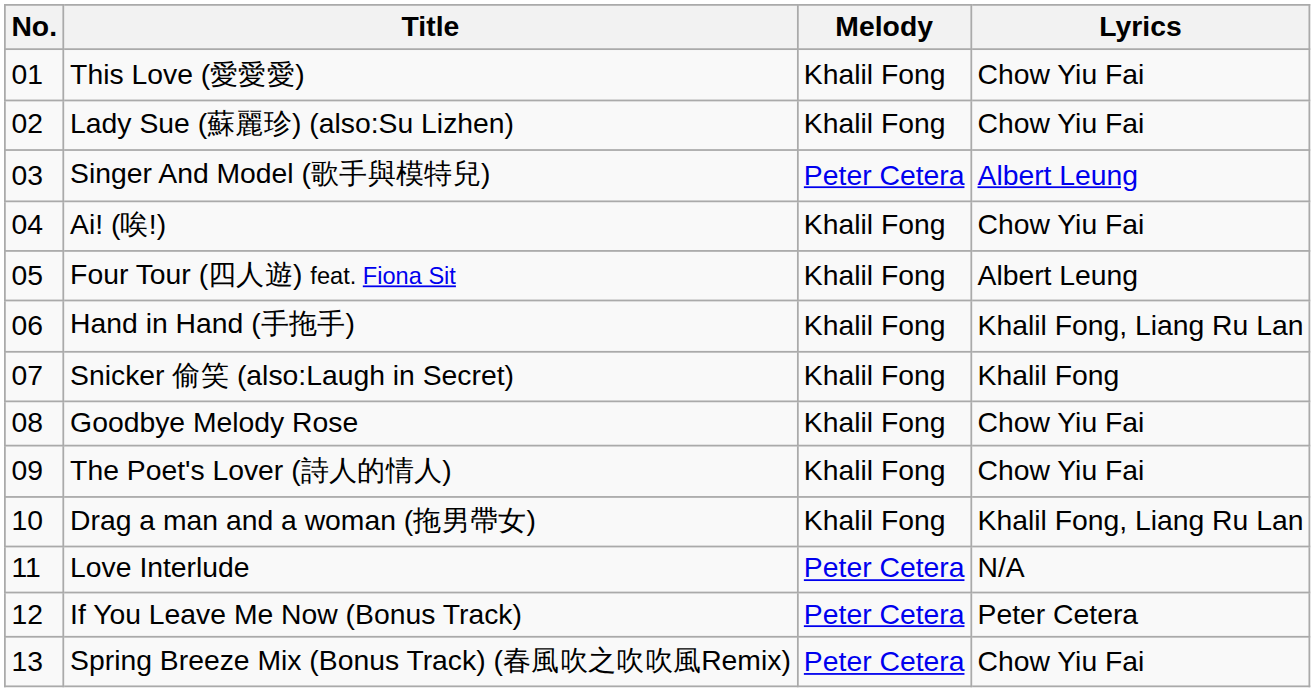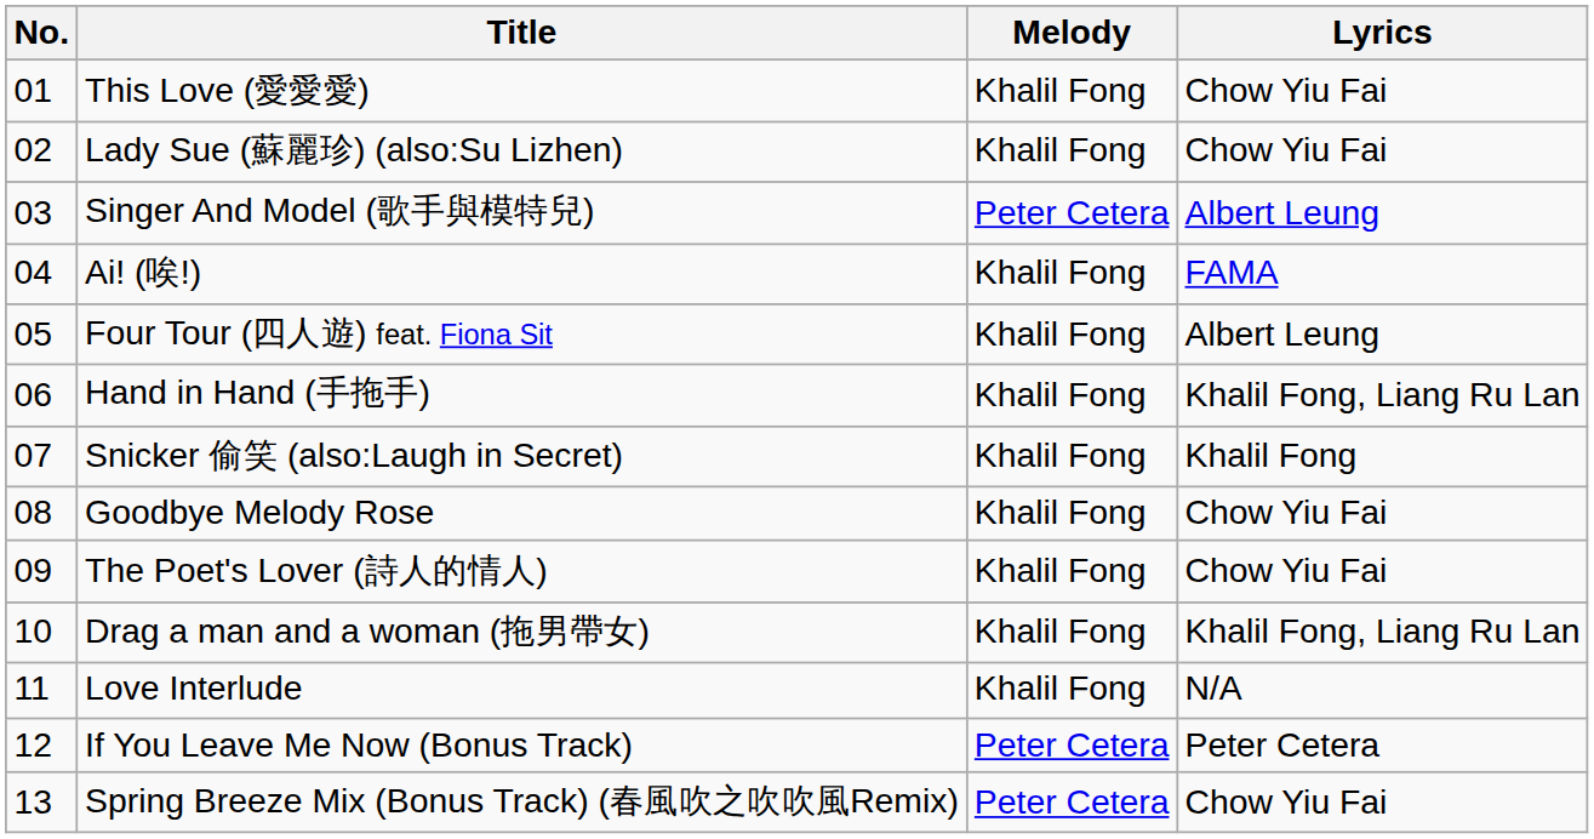Ai! (唉!) | Lyrics: Chow Yiu Fai -> FAMA
Love Interlude | Melody: Peter Cetera -> Khalil Fong
